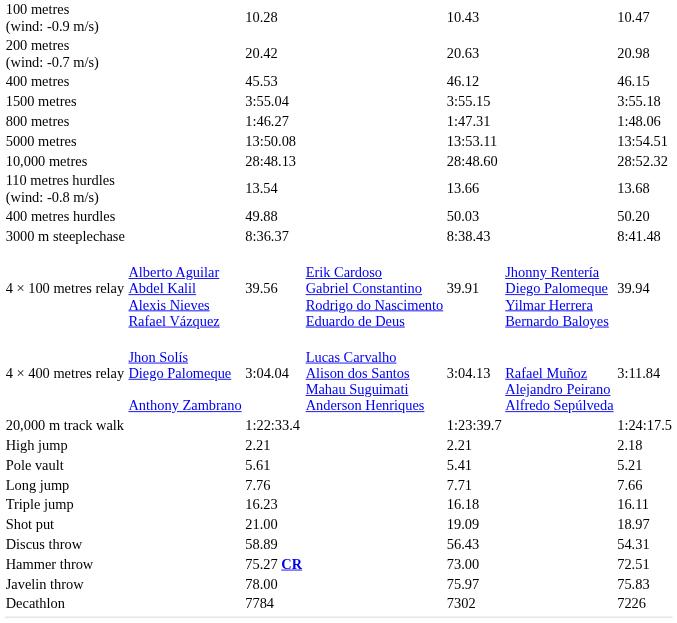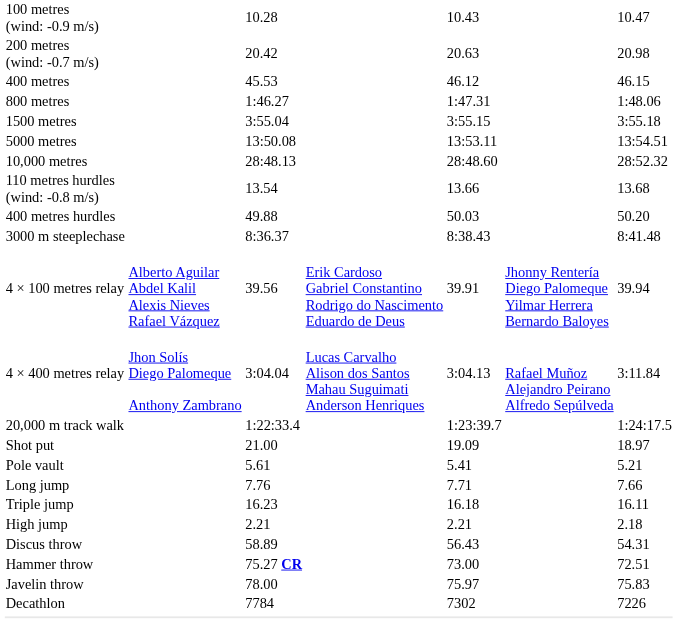rows swapped: 800 metres <-> 1500 metres
rows swapped: High jump <-> Shot put
